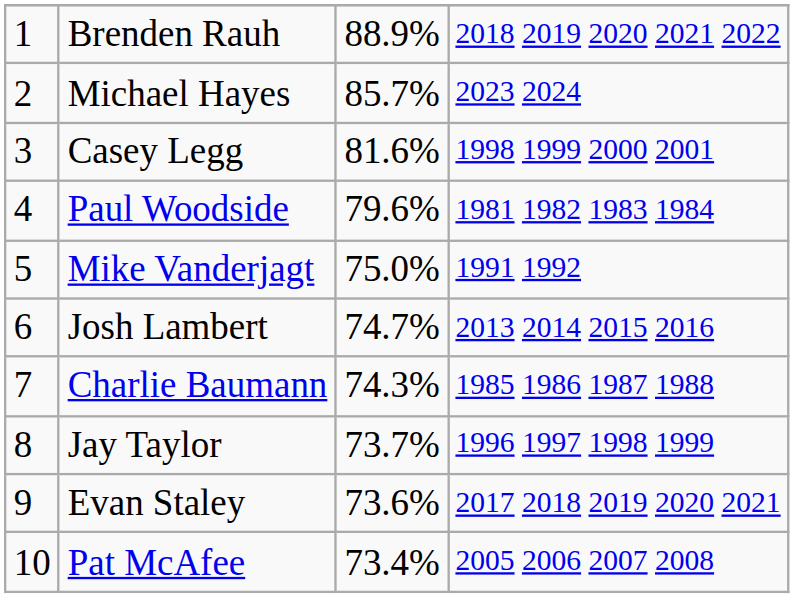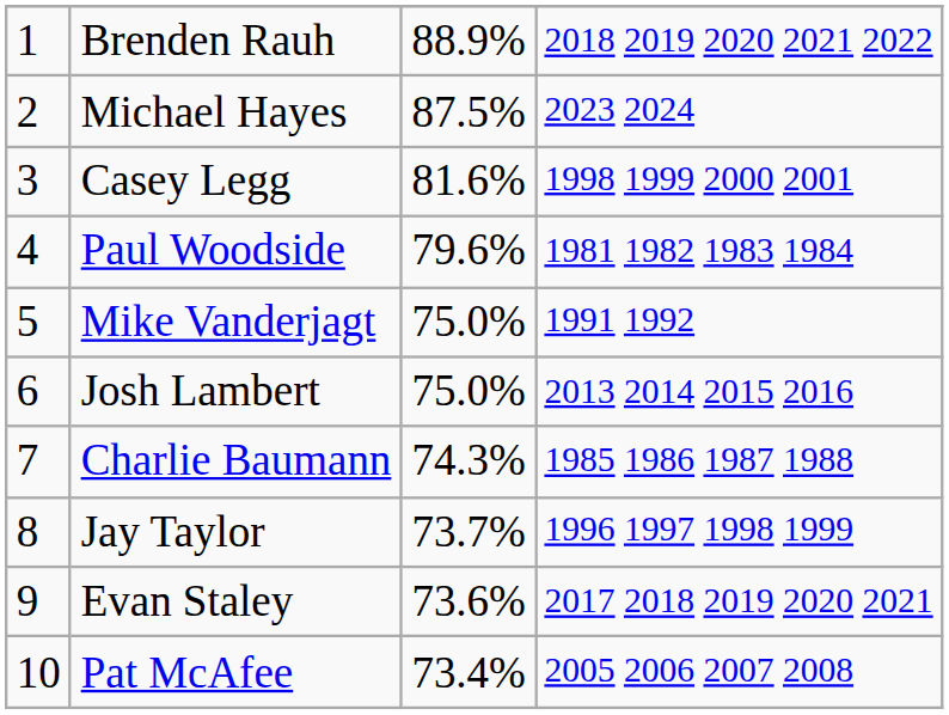Michael Hayes | column 3: 85.7% -> 87.5%
Josh Lambert | column 3: 74.7% -> 75.0%
